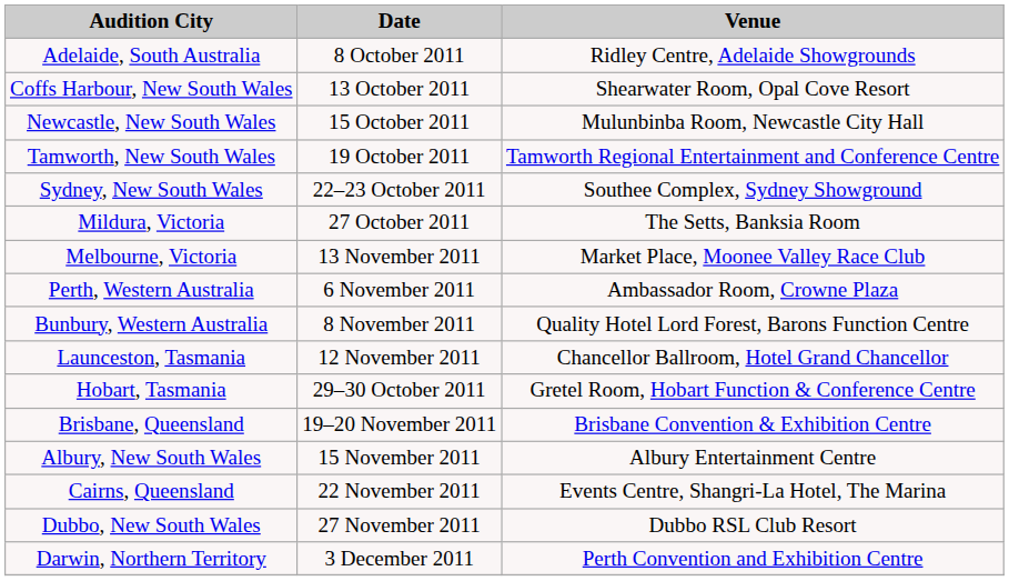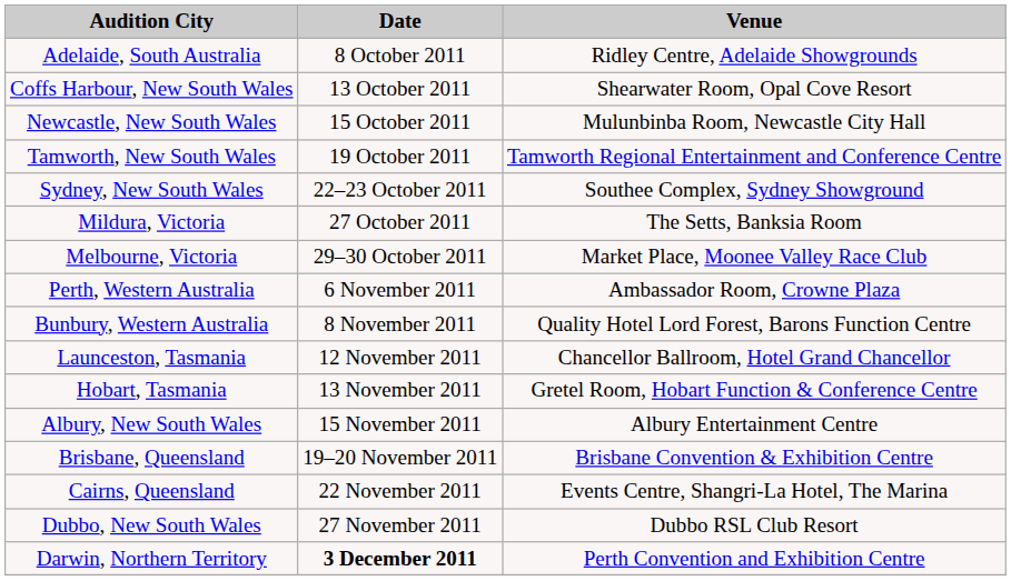Melbourne, Victoria | Date: 13 November 2011 -> 29–30 October 2011
Hobart, Tasmania | Date: 29–30 October 2011 -> 13 November 2011
rows swapped: Albury, New South Wales <-> Brisbane, Queensland
Darwin, Northern Territory | Date: normal -> bold
